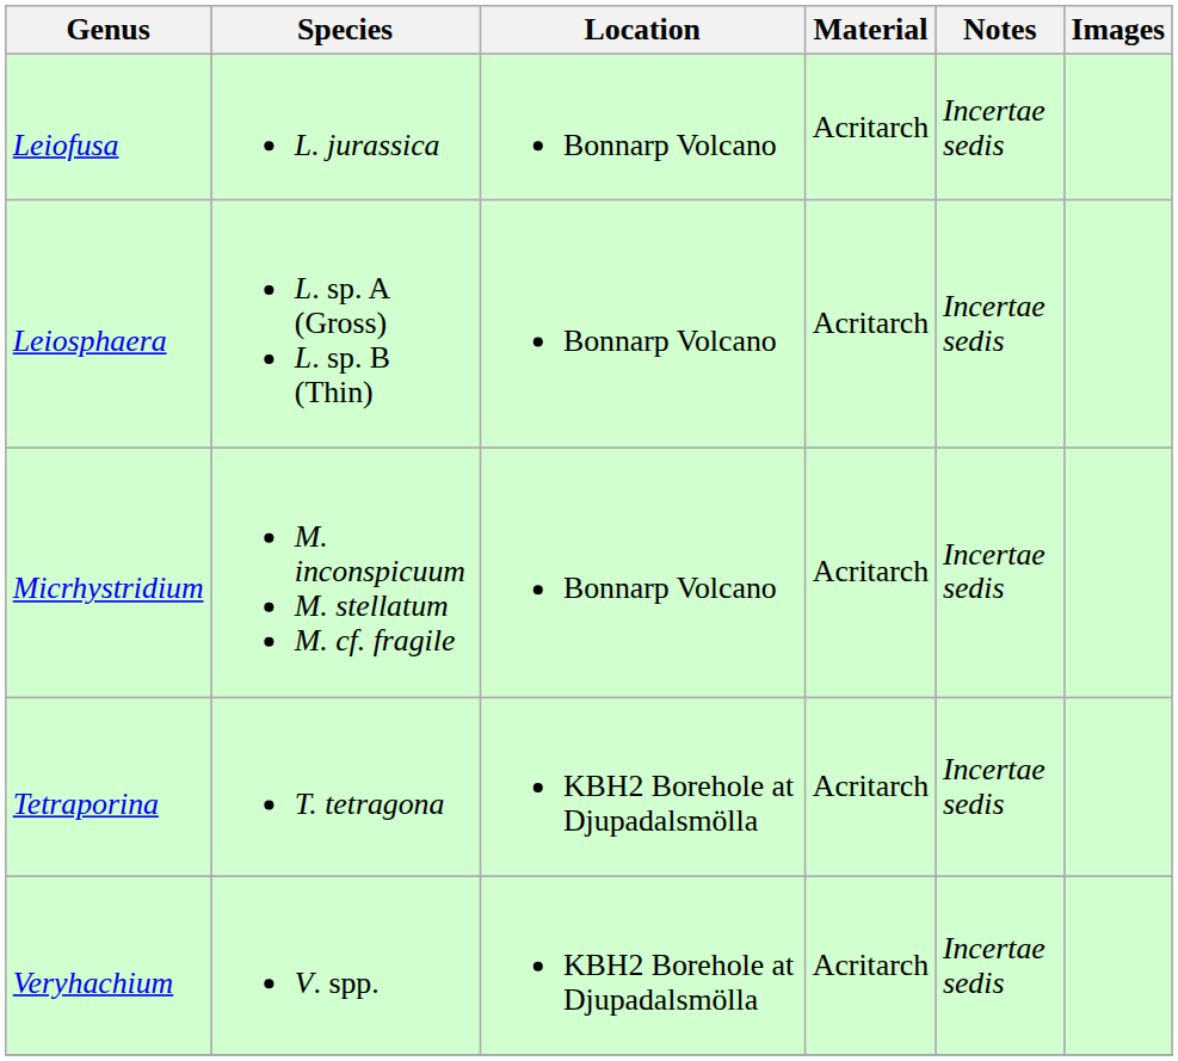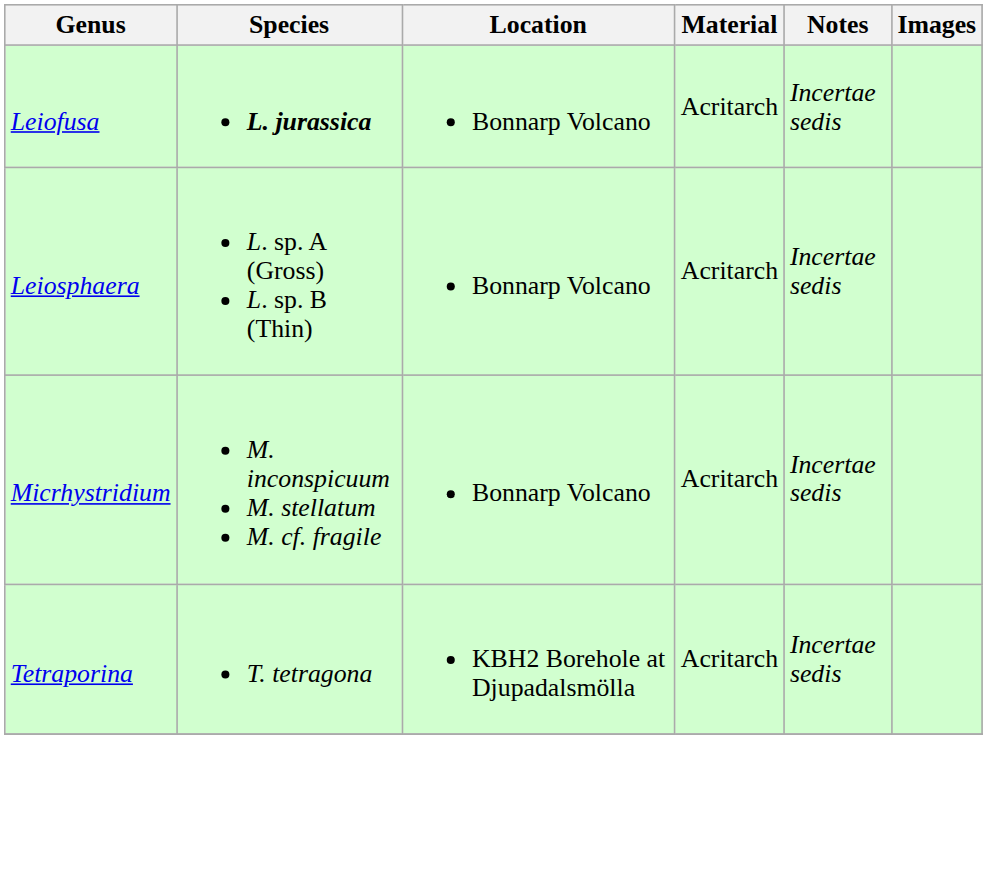Leiofusa | Species: normal -> bold
- row: Veryhachium | V. spp. | KBH2 Borehole at Djupadalsmölla | Acritarch | Incertae sedis
